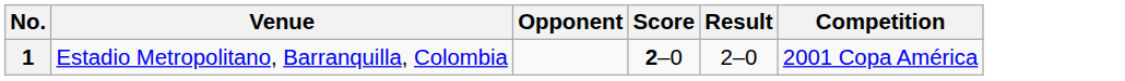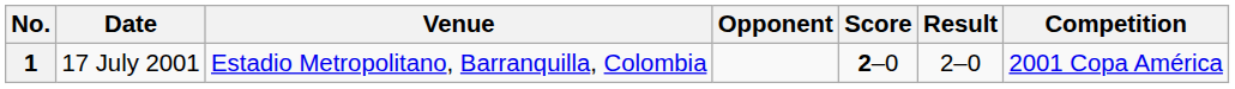+ column: Date | 17 July 2001
